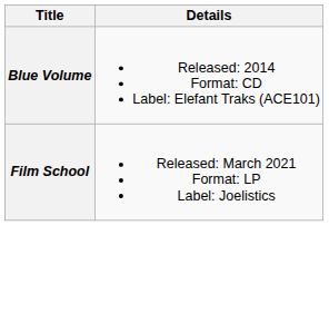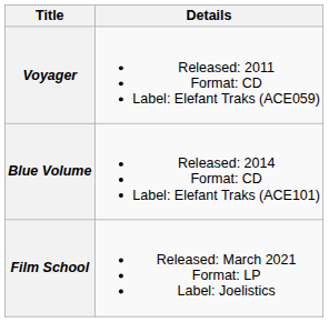+ row: Voyager | Released: 2011 Format: CD Label: Elefant Traks (ACE059)
